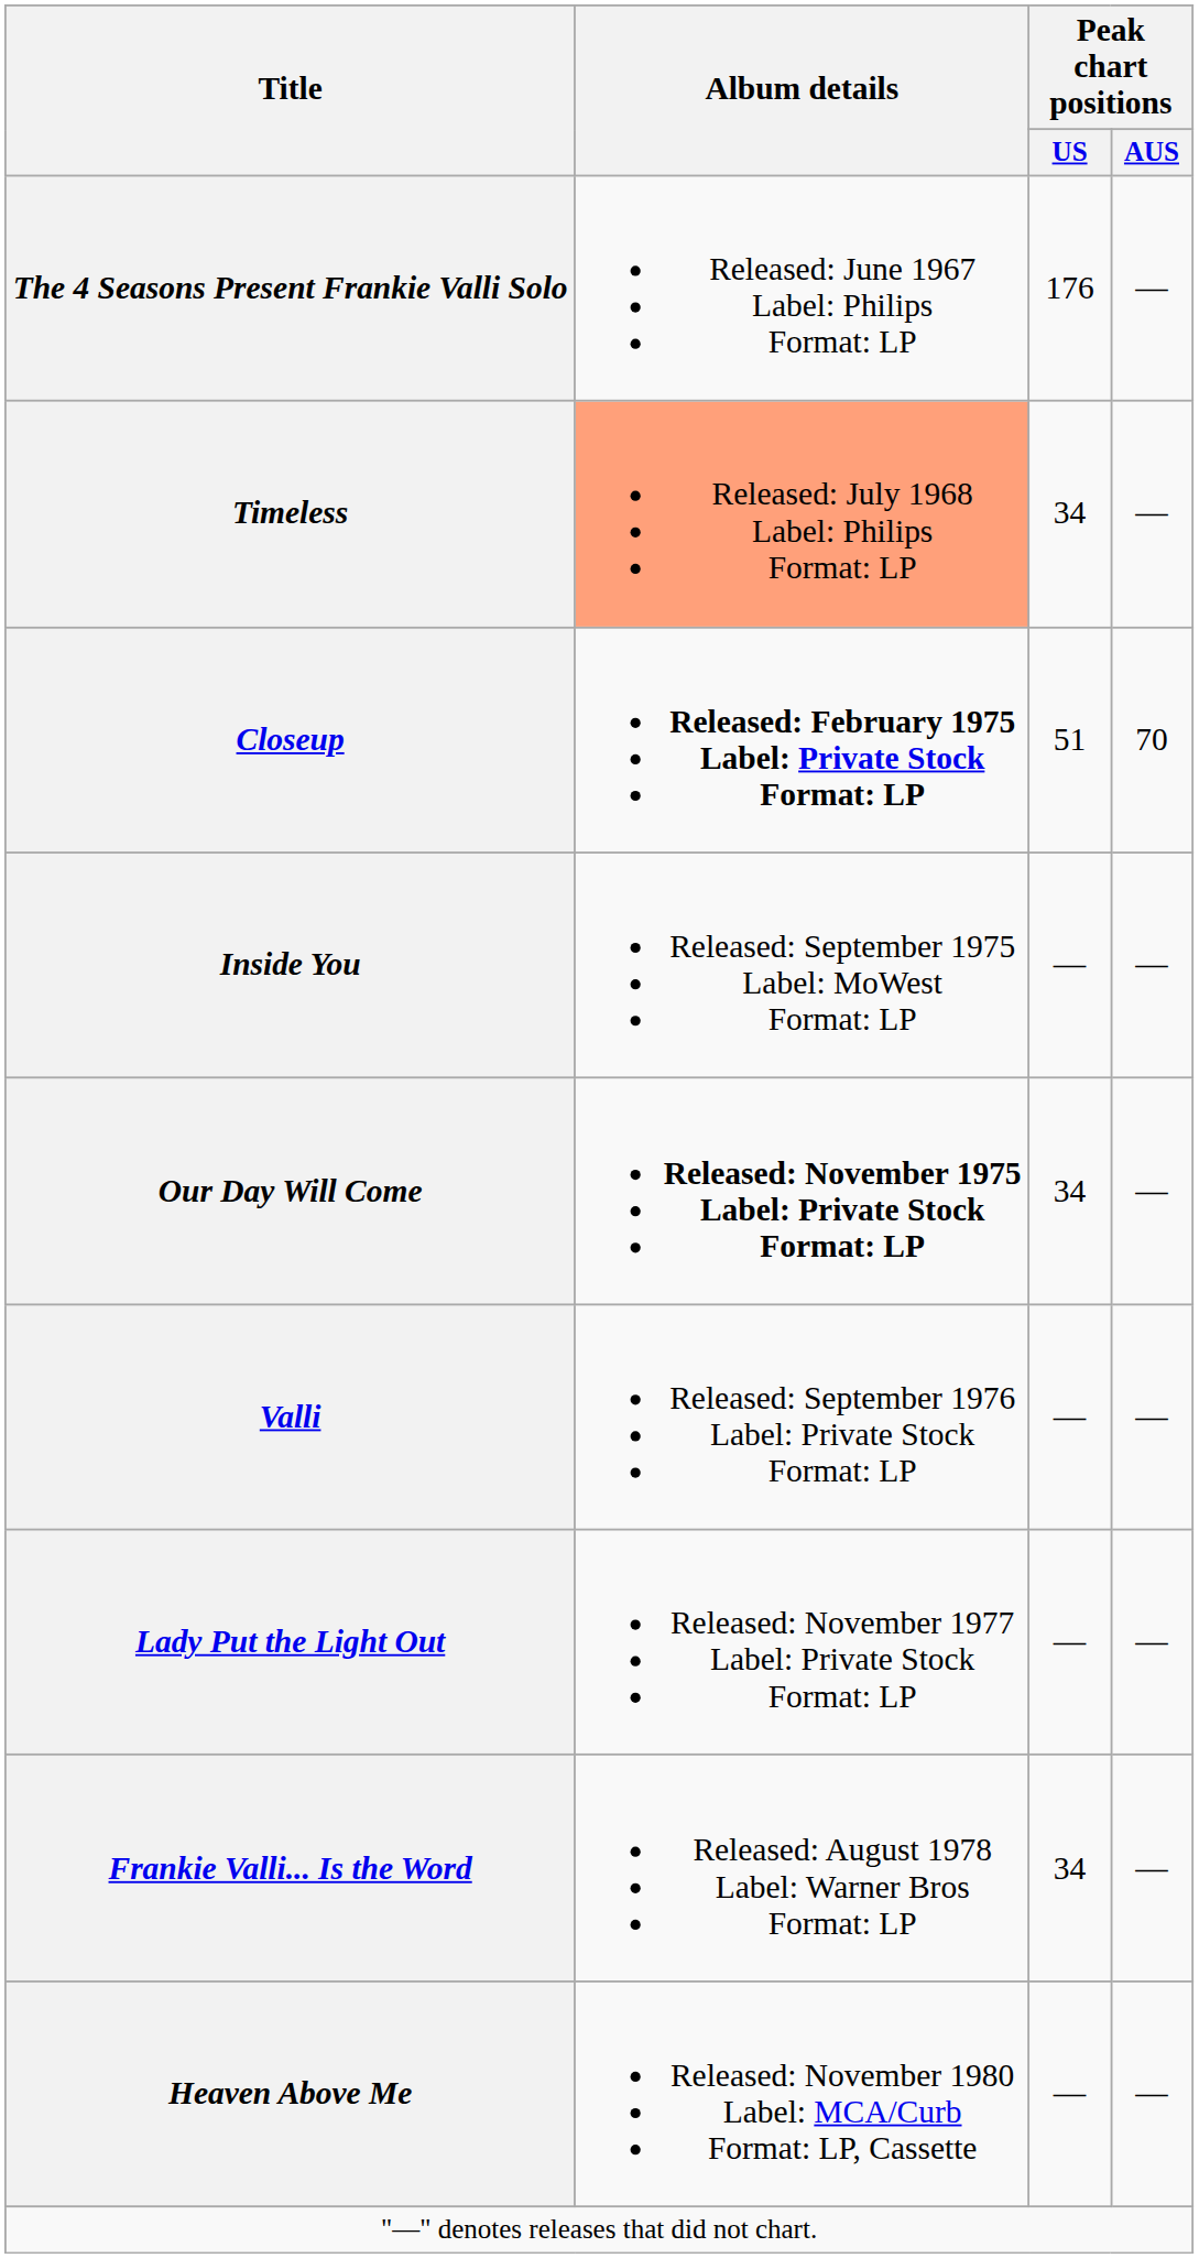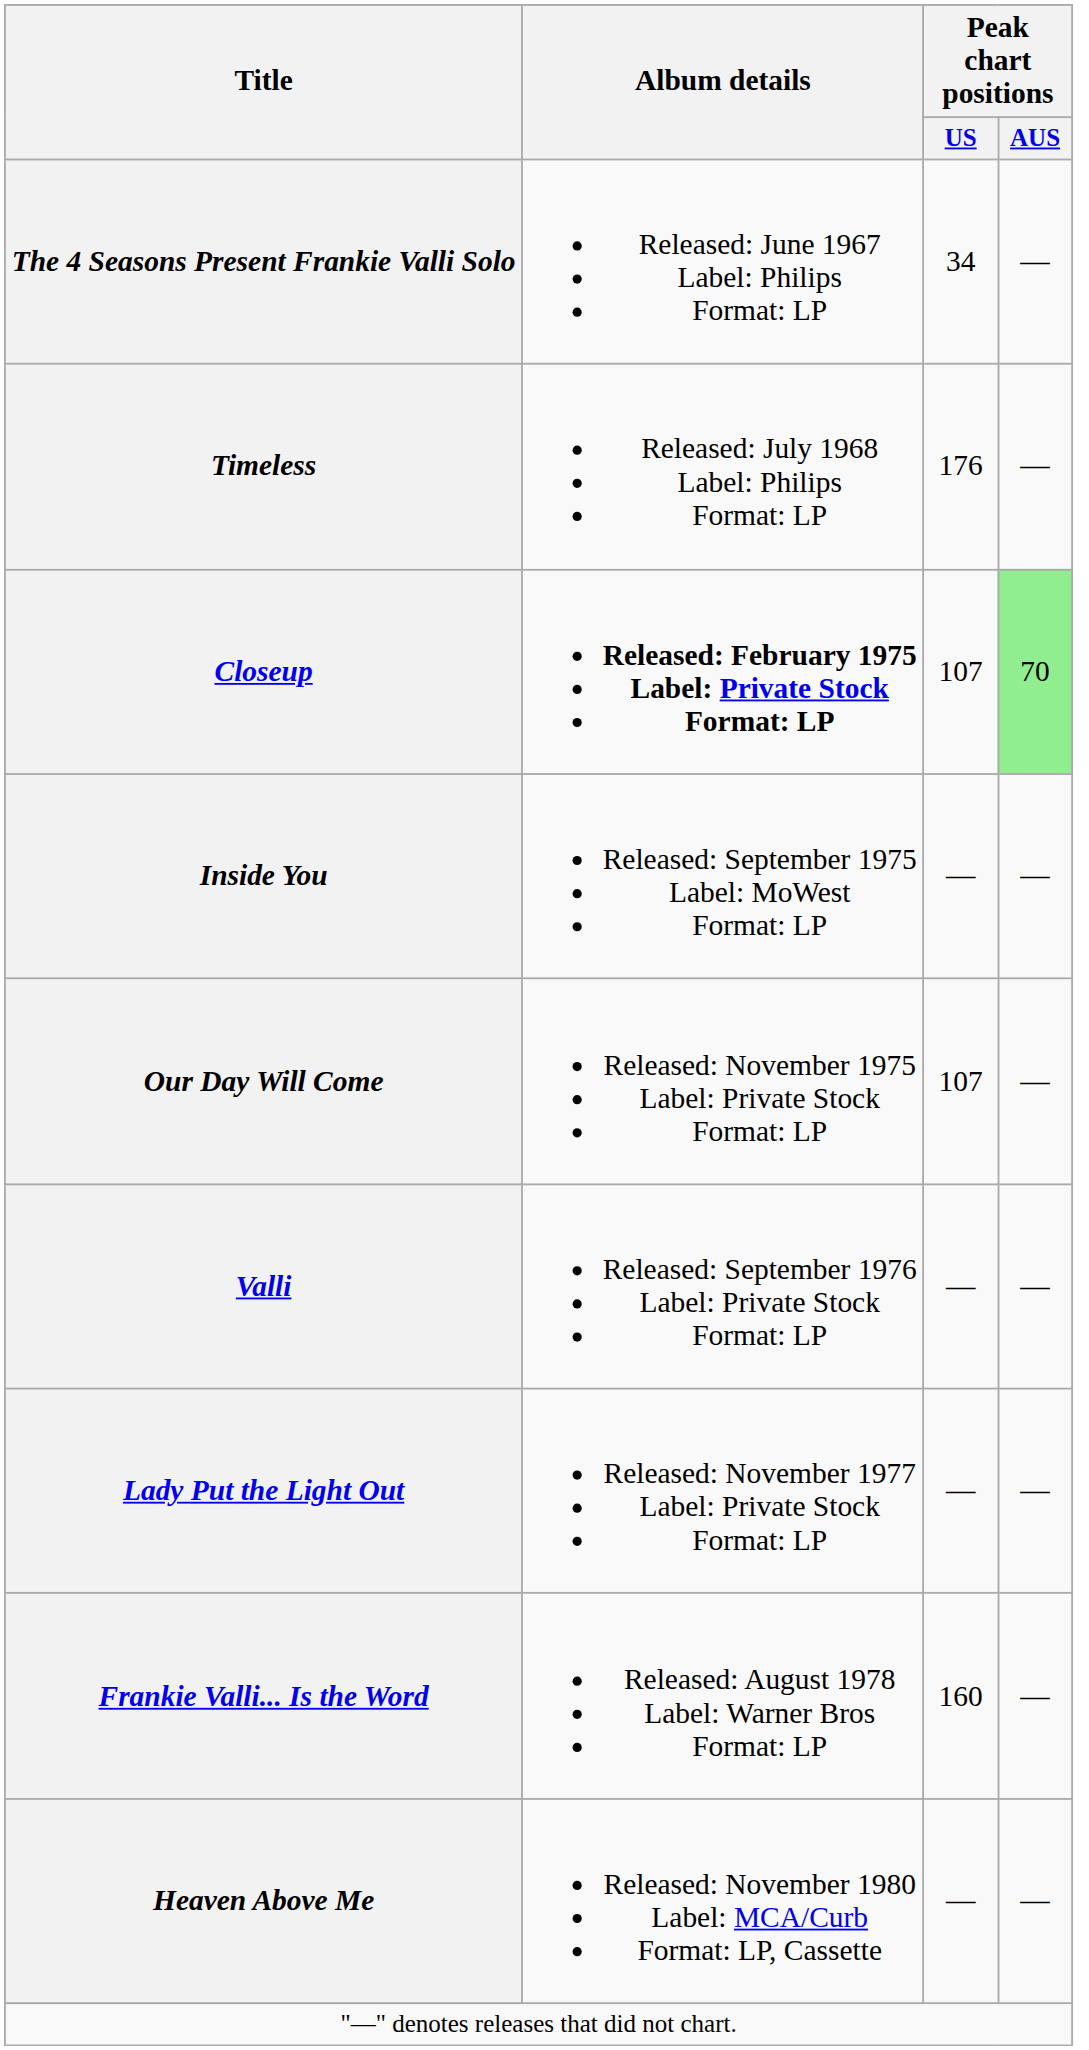The 4 Seasons Present Frankie Valli Solo | Peak chart positions / US: 176 -> 34
Timeless | Album details: lightsalmon background -> no background
Timeless | Peak chart positions / US: 34 -> 176
Closeup | Peak chart positions / US: 51 -> 107
Closeup | Peak chart positions / AUS: no background -> lightgreen background
Our Day Will Come | Album details: bold -> normal
Our Day Will Come | Peak chart positions / US: 34 -> 107
Frankie Valli... Is the Word | Peak chart positions / US: 34 -> 160
